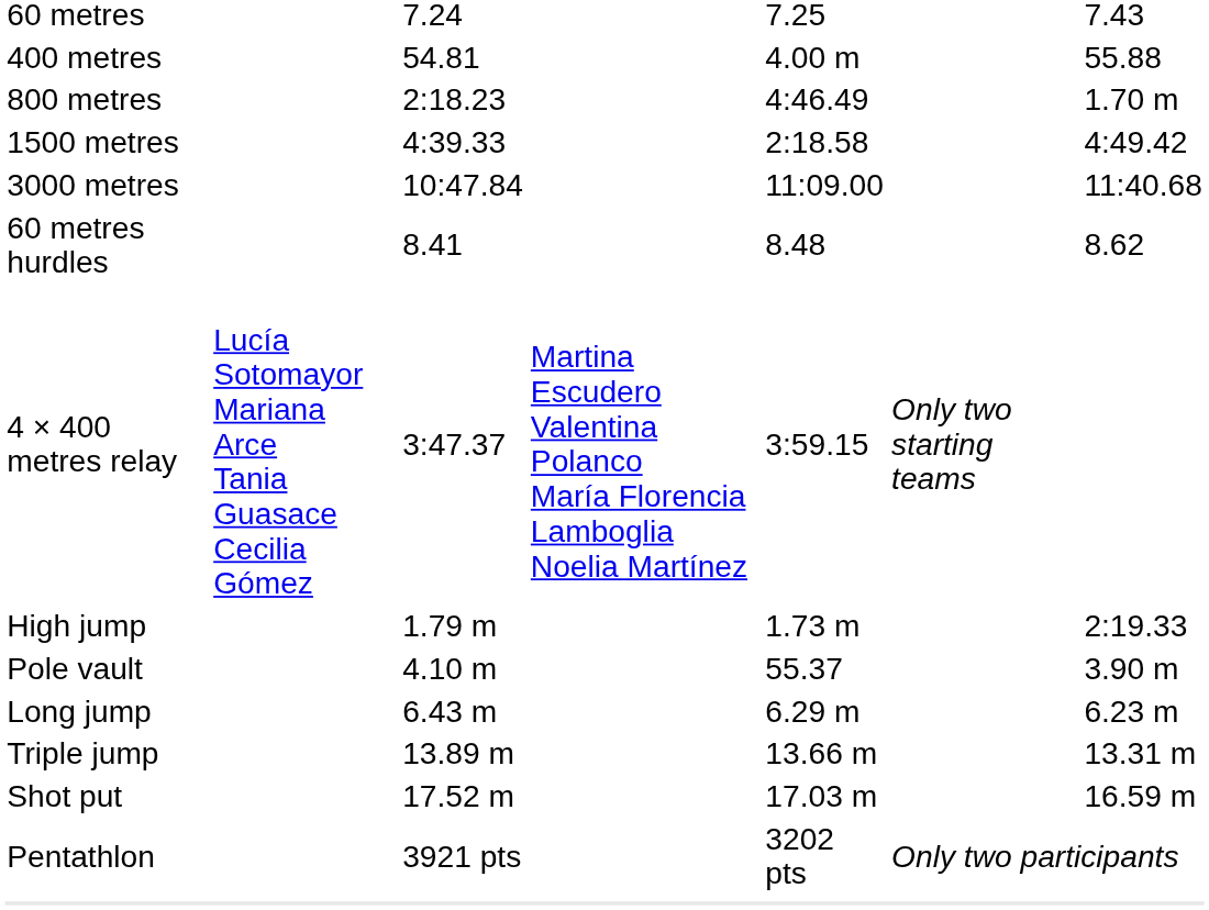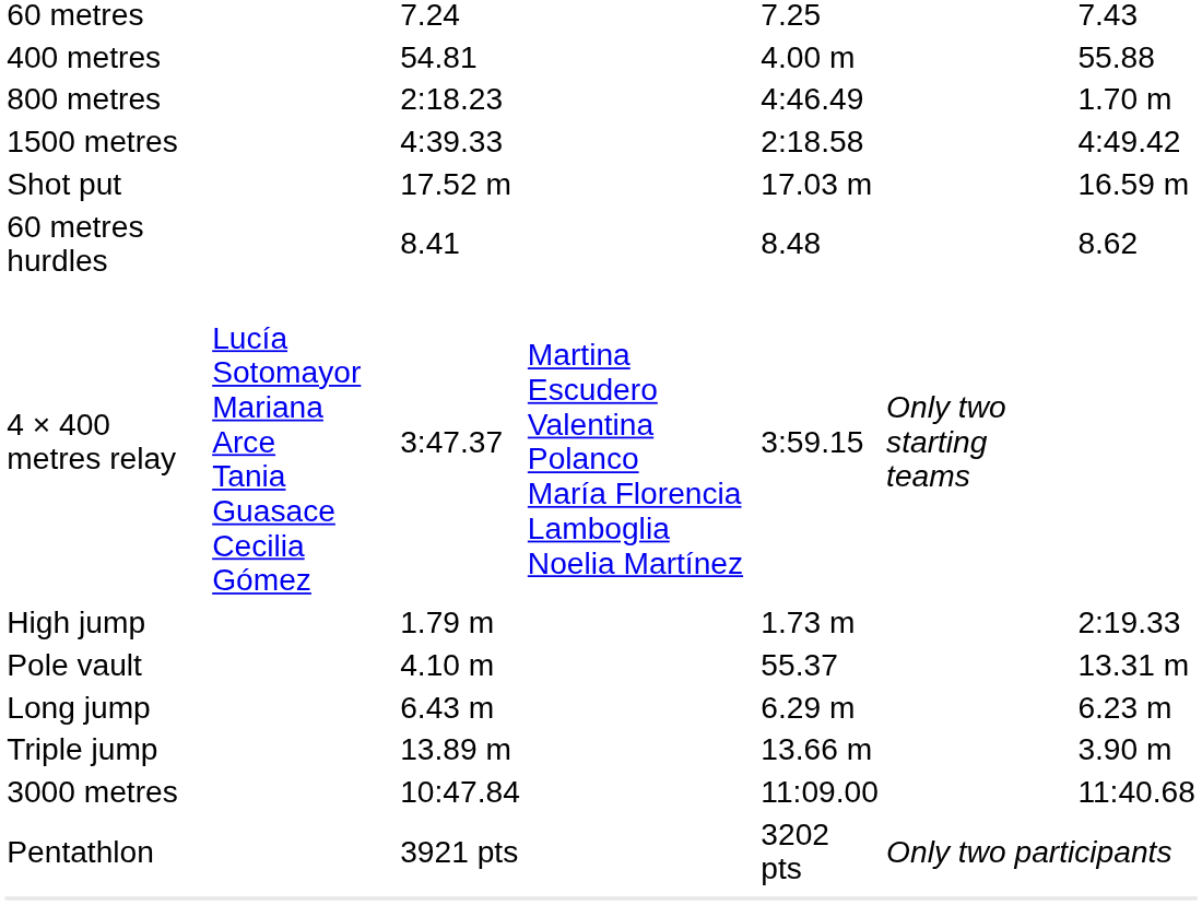rows swapped: 3000 metres <-> Shot put
Pole vault | column 7: 3.90 m -> 13.31 m
Triple jump | column 7: 13.31 m -> 3.90 m
